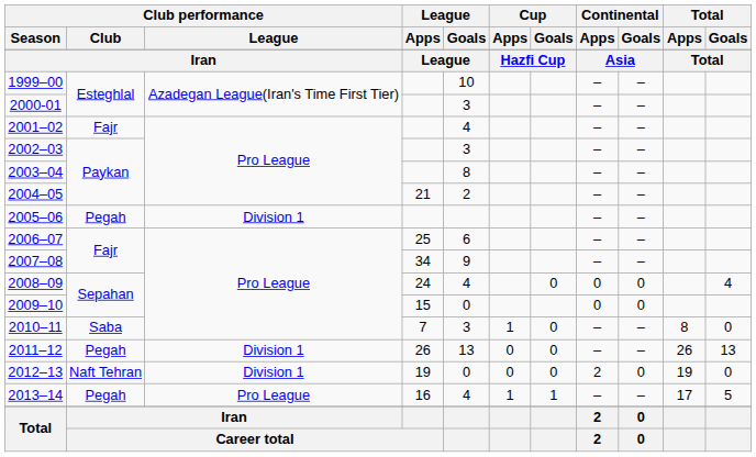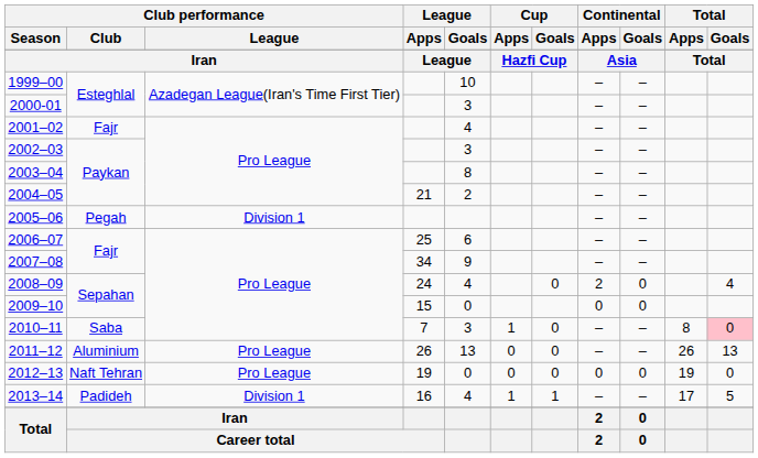2008–09 | Continental / Apps: 0 -> 2
2010–11 | Total / Goals: no background -> pink background
2011–12 | Club performance / Club: Pegah -> Aluminium
2011–12 | Club performance / League: Division 1 -> Pro League
2012–13 | Club performance / League: Division 1 -> Pro League
2012–13 | Continental / Apps: 2 -> 0
2013–14 | Club performance / Club: Pegah -> Padideh
2013–14 | Club performance / League: Pro League -> Division 1
